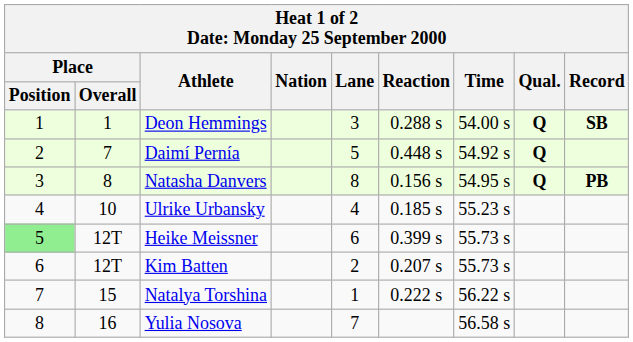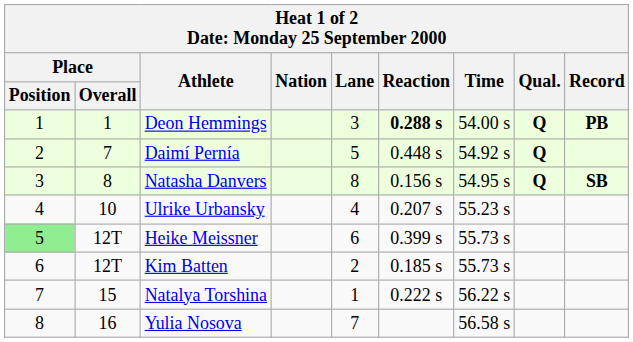Deon Hemmings | Reaction: normal -> bold
Deon Hemmings | Record: SB -> PB
Natasha Danvers | Record: PB -> SB
Ulrike Urbansky | Reaction: 0.185 s -> 0.207 s
Kim Batten | Reaction: 0.207 s -> 0.185 s
